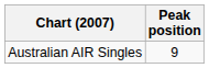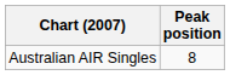Australian AIR Singles | Peak position: 9 -> 8
